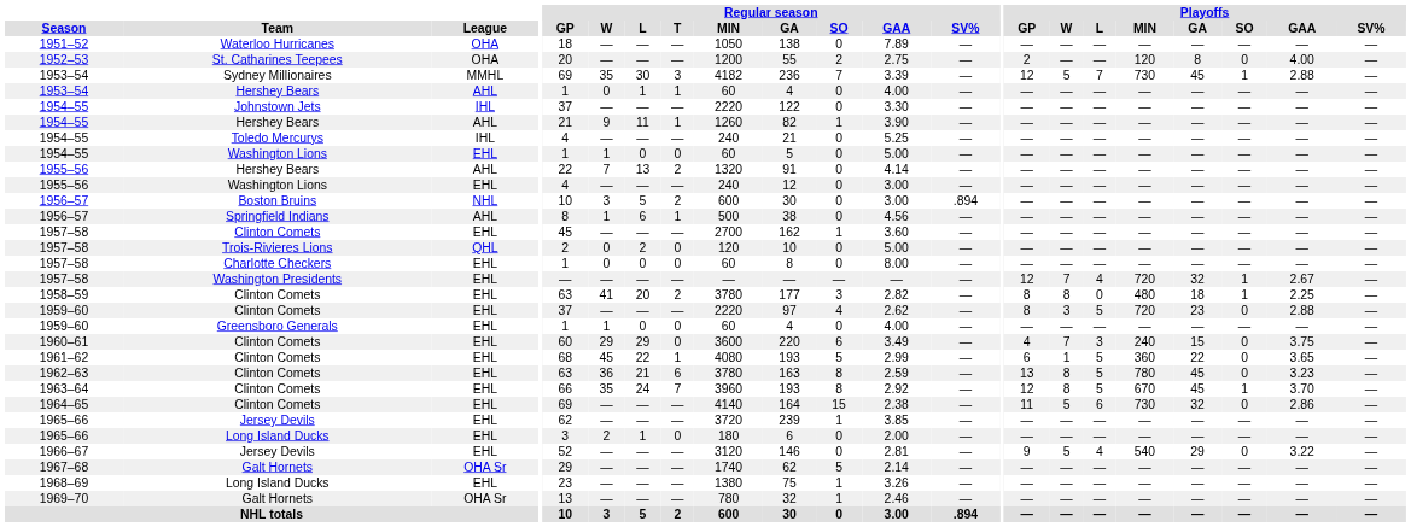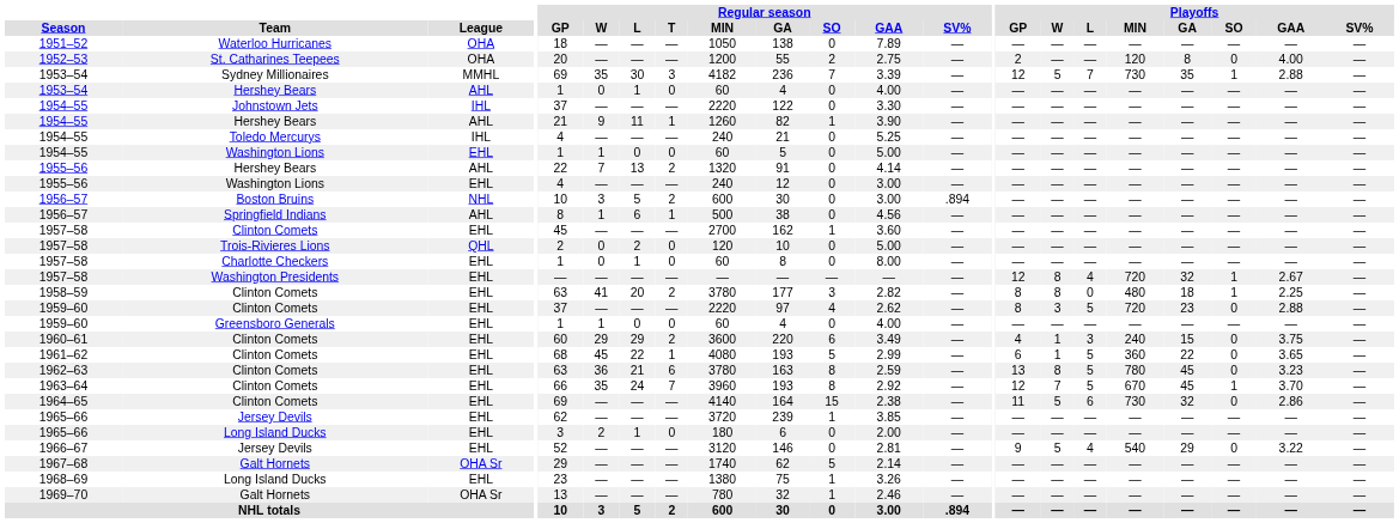1953–54 / Sydney Millionaires | Playoffs / GA: 45 -> 35
1953–54 / Hershey Bears | Regular season / T: 1 -> 0
1957–58 / Charlotte Checkers | Regular season / L: 0 -> 1
1957–58 / Washington Presidents | Playoffs / W: 7 -> 8
1960–61 | Regular season / T: 0 -> 2
1960–61 | Playoffs / W: 7 -> 1
1963–64 | Playoffs / W: 8 -> 7
